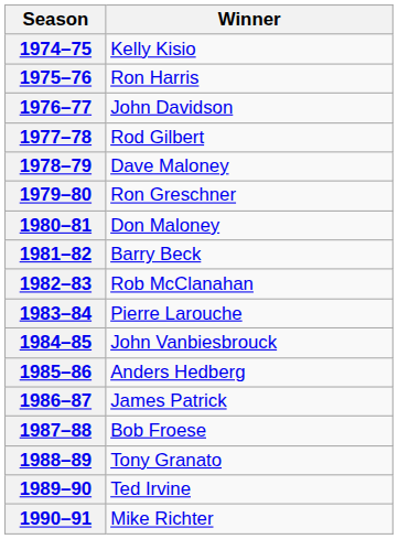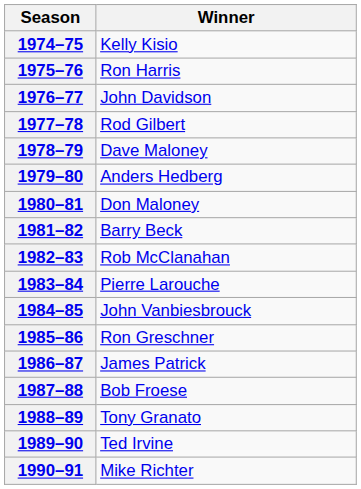1979–80 | Winner: Ron Greschner -> Anders Hedberg
1985–86 | Winner: Anders Hedberg -> Ron Greschner
